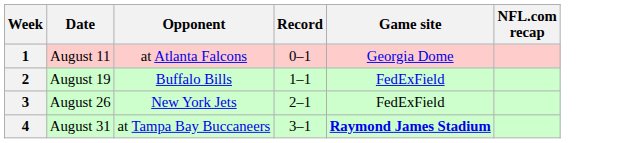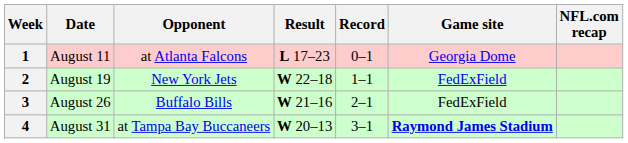+ column: Result | L 17–23 | W 22–18 | W 21–16 | W 20–13
2 | Opponent: Buffalo Bills -> New York Jets
3 | Opponent: New York Jets -> Buffalo Bills
